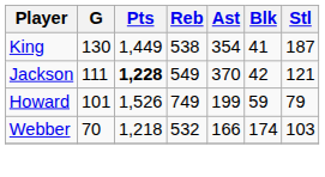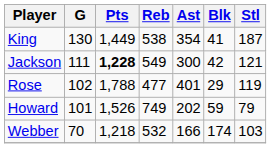Jackson | Ast: 370 -> 300
+ row: Rose | 102 | 1,788 | 477 | 401 | 29 | 119
Howard | Ast: 199 -> 202
